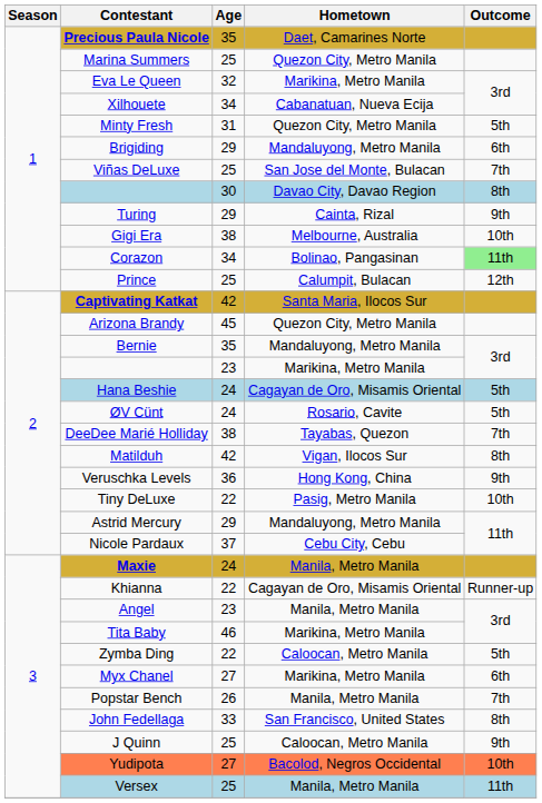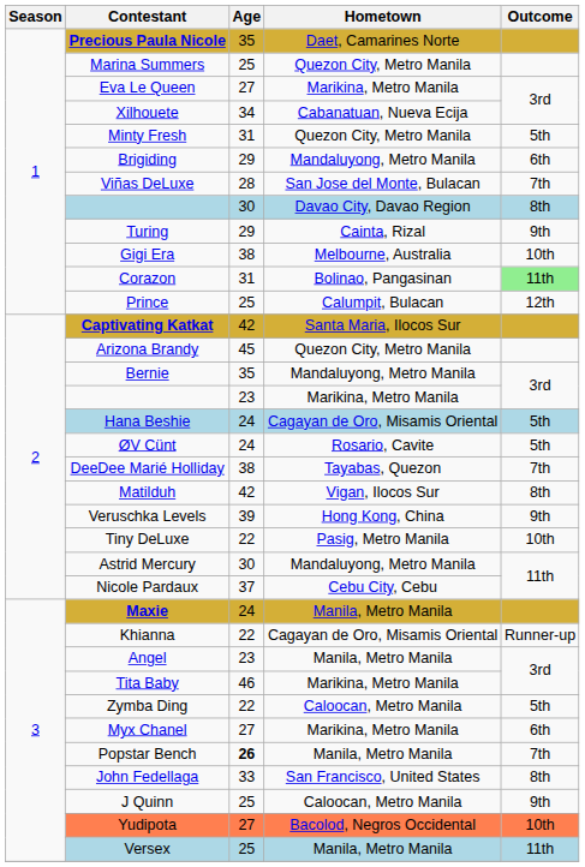Eva Le Queen | Age: 32 -> 27
Viñas DeLuxe | Age: 25 -> 28
Corazon | Age: 34 -> 31
Veruschka Levels | Age: 36 -> 39
Astrid Mercury | Age: 29 -> 30
Popstar Bench | Age: normal -> bold
